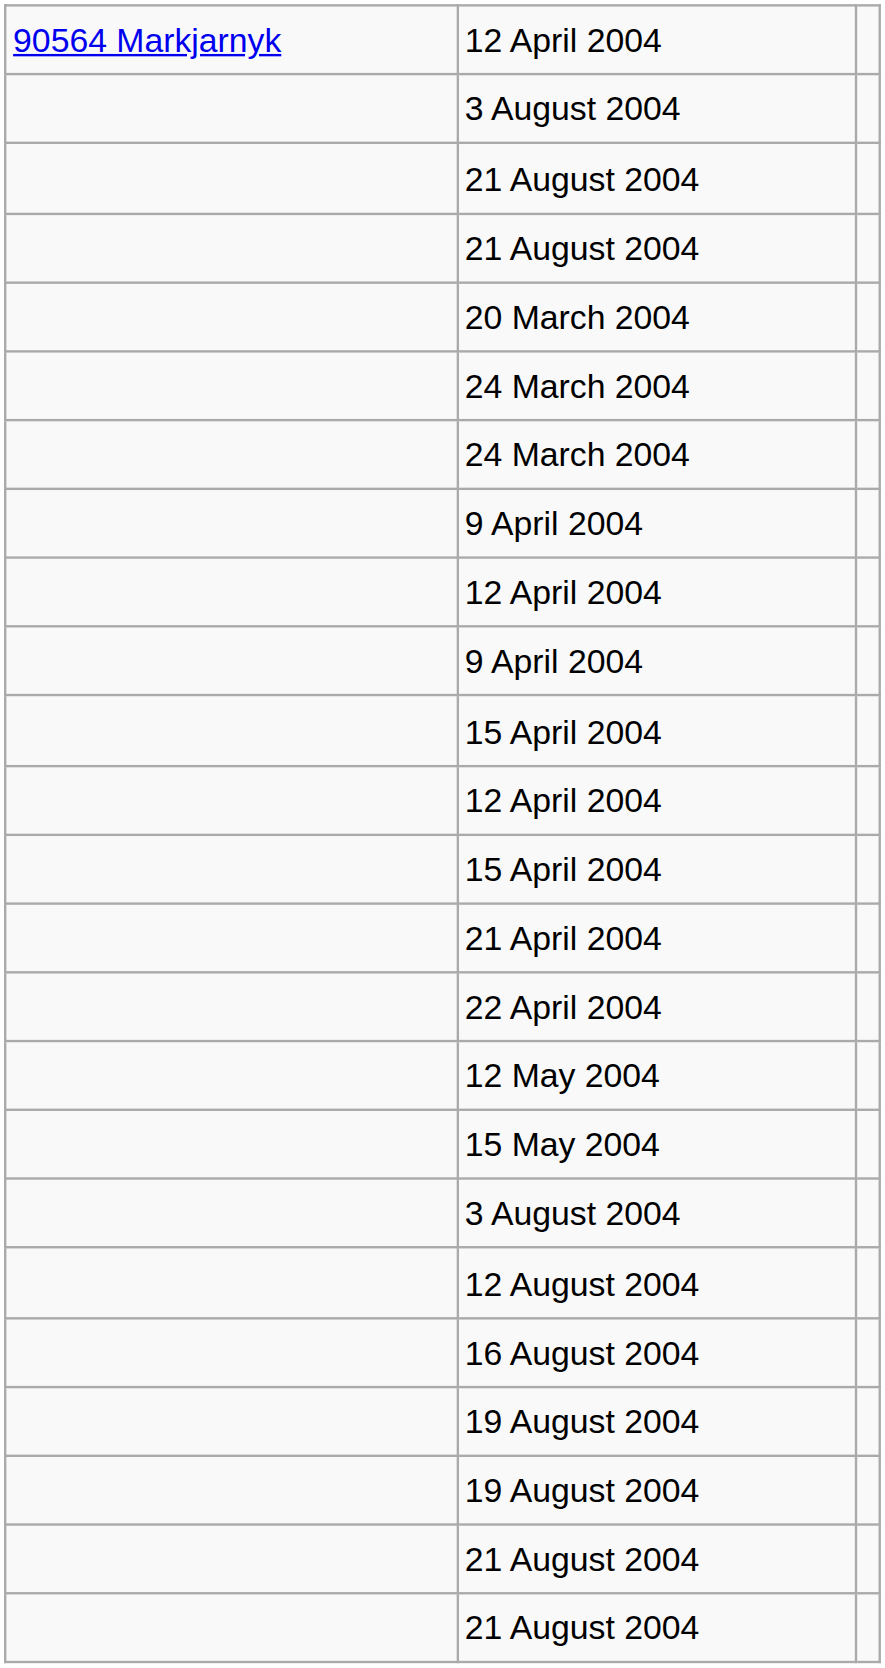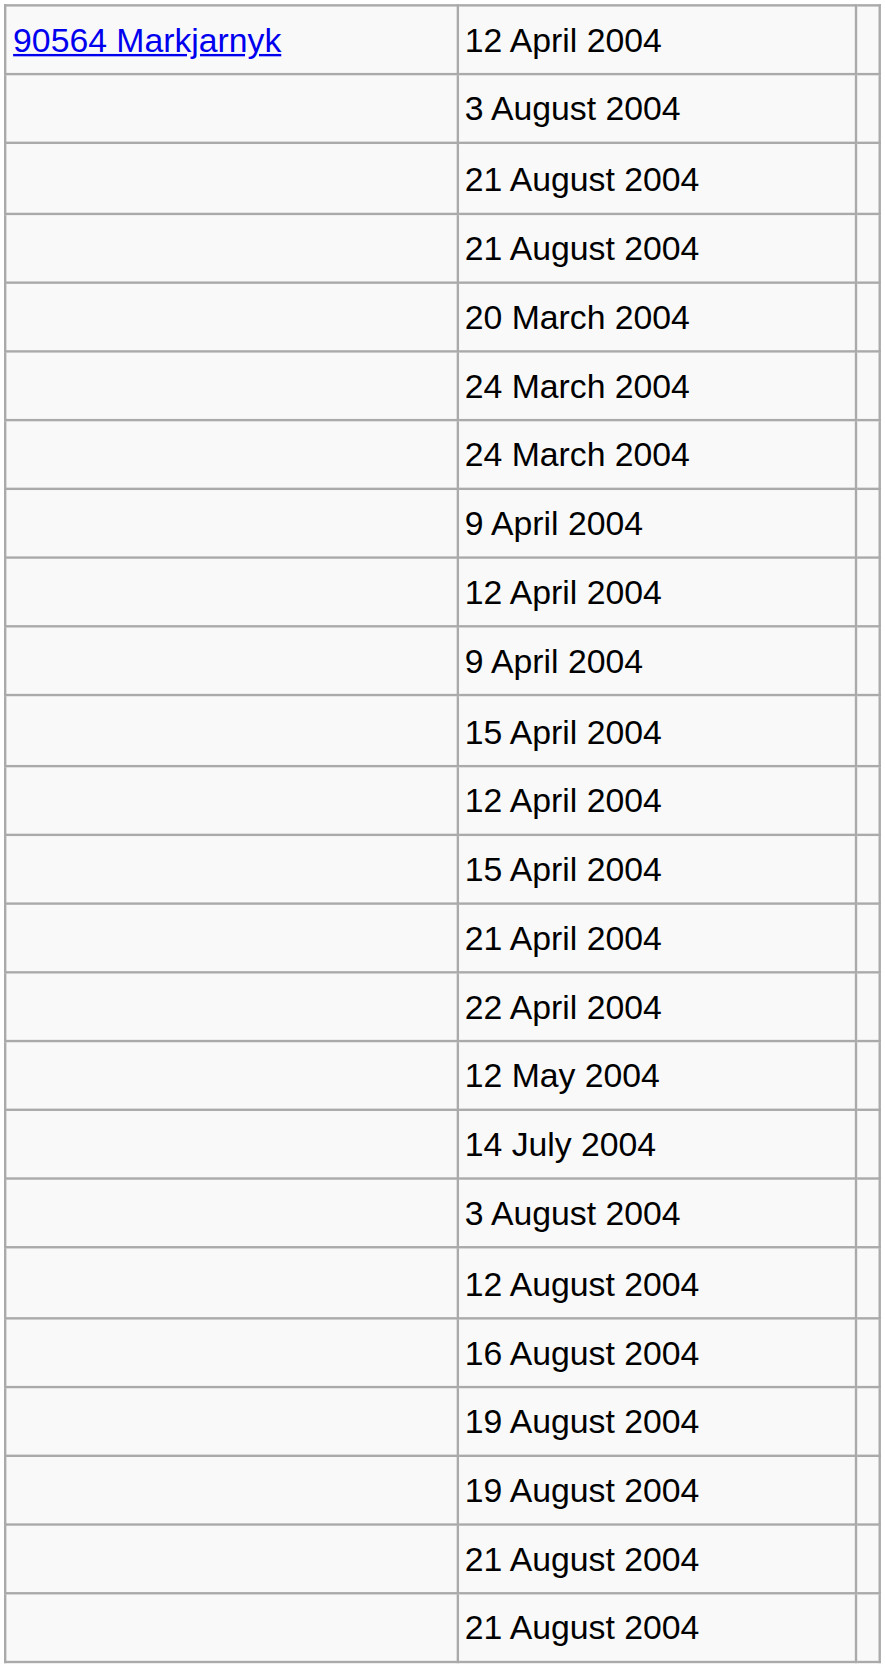- row: 15 May 2004
+ row: 14 July 2004
